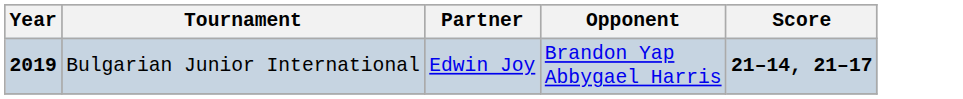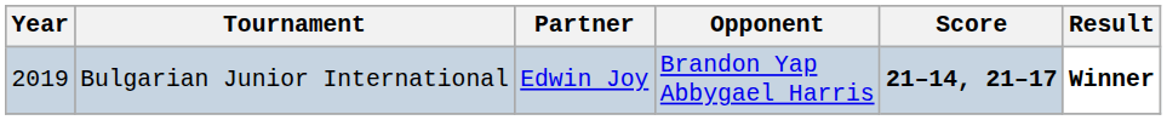+ column: Result | Winner
Bulgarian Junior International | Year: bold -> normal
